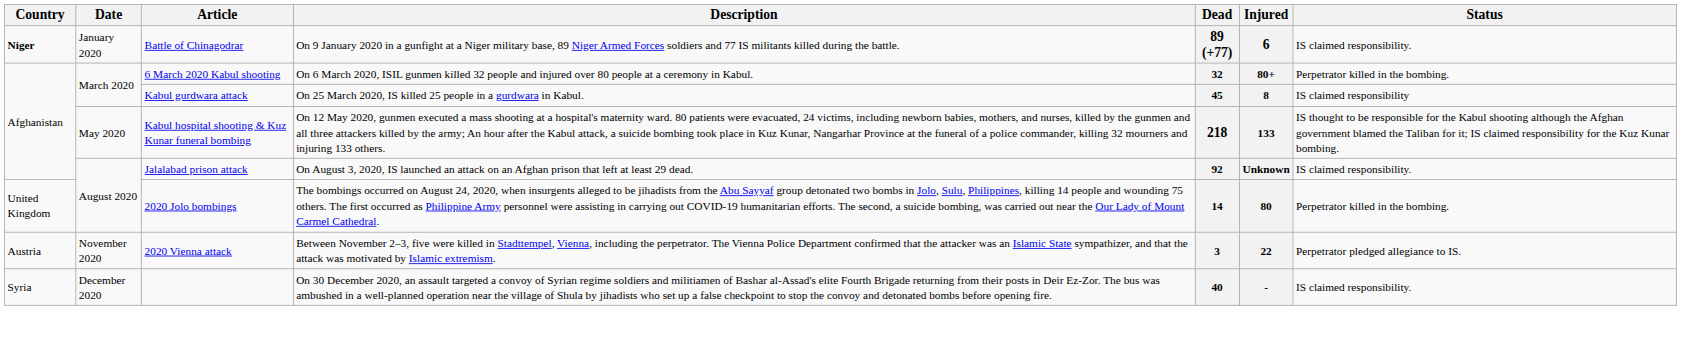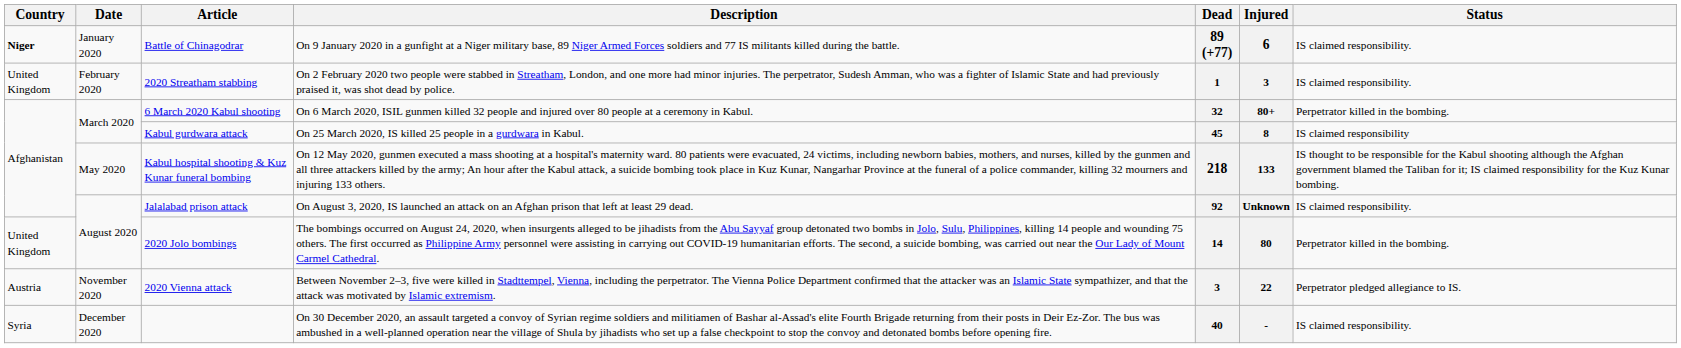+ row: United Kingdom | February 2020 | 2020 Streatham stabbing | On 2 February 2020 two people were stabbed in Streatham, London, and one more had minor injuries. The perpetrator, Sudesh Amman, who was a fighter of Islamic State and had previously praised it, was shot dead by police. | 1 | 3 | IS claimed responsibility.
